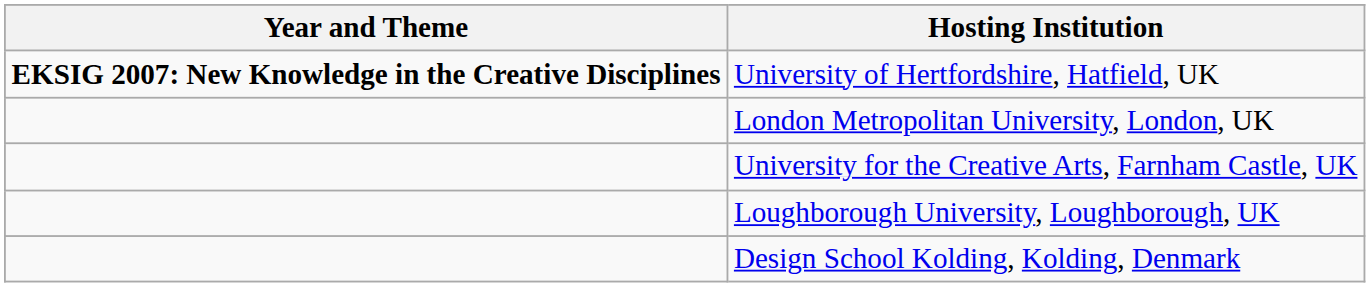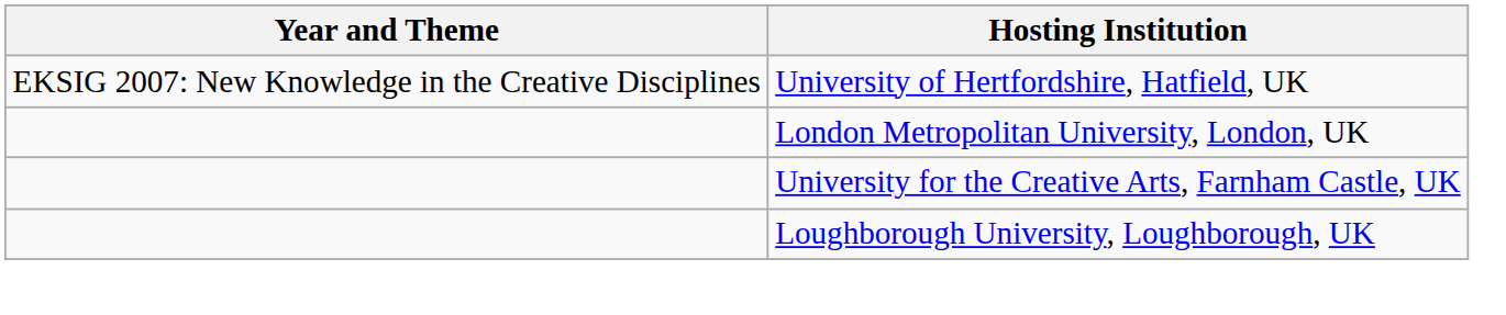University of Hertfordshire, Hatfield, UK | Year and Theme: bold -> normal
- row: Design School Kolding, Kolding, Denmark
